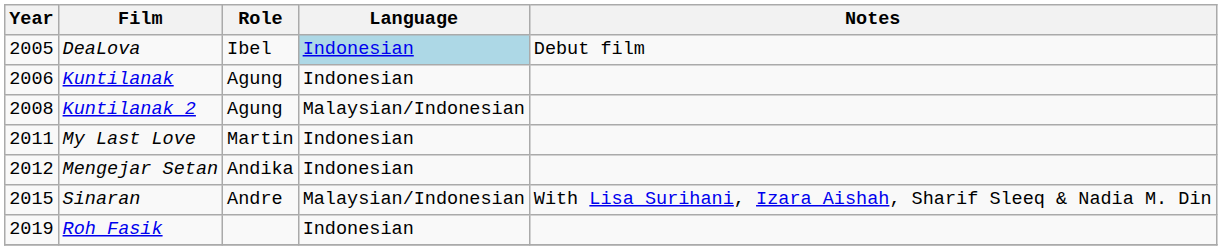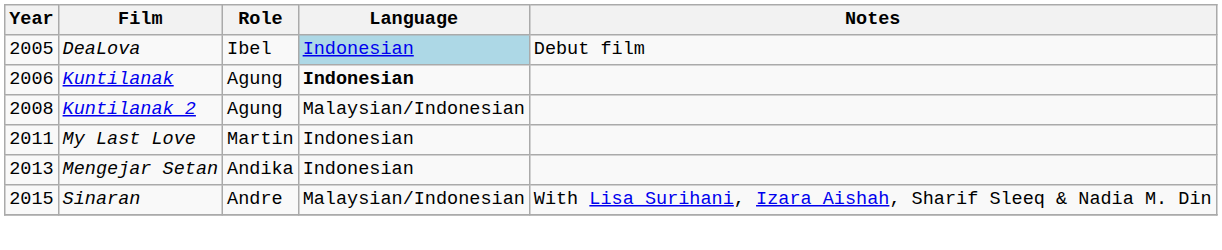Kuntilanak | Language: normal -> bold
Mengejar Setan | Year: 2012 -> 2013
- row: 2019 | Roh Fasik | Indonesian
